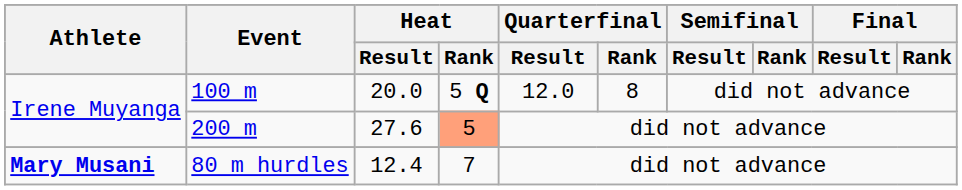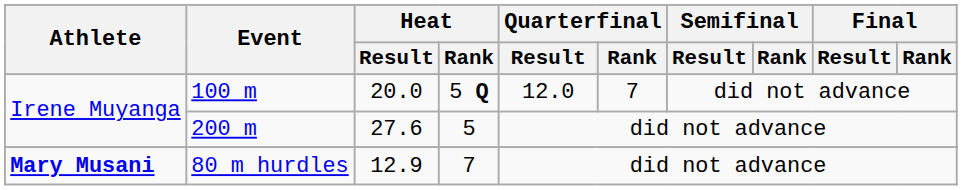100 m | Quarterfinal / Rank: 8 -> 7
200 m | Heat / Rank: lightsalmon background -> no background
80 m hurdles | Heat / Result: 12.4 -> 12.9
